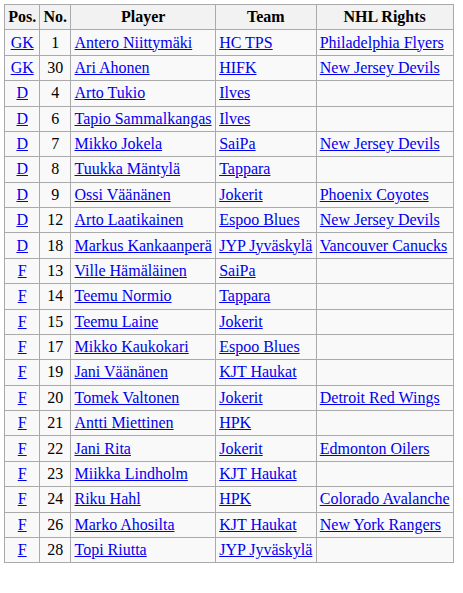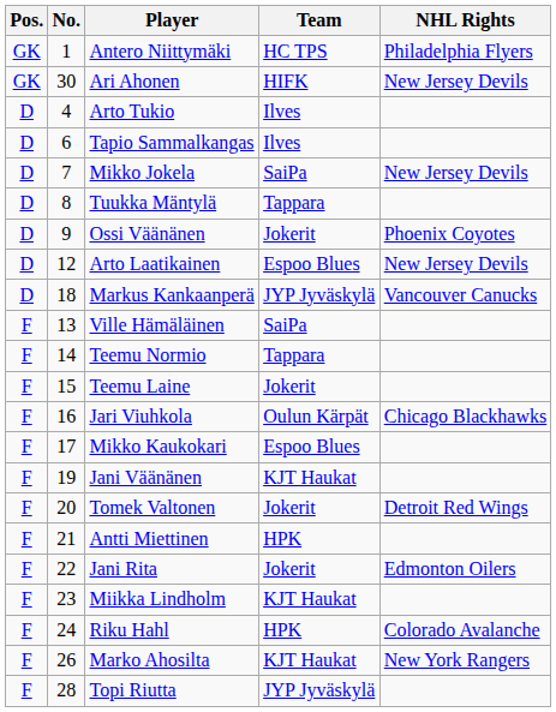+ row: F | 16 | Jari Viuhkola | Oulun Kärpät | Chicago Blackhawks
